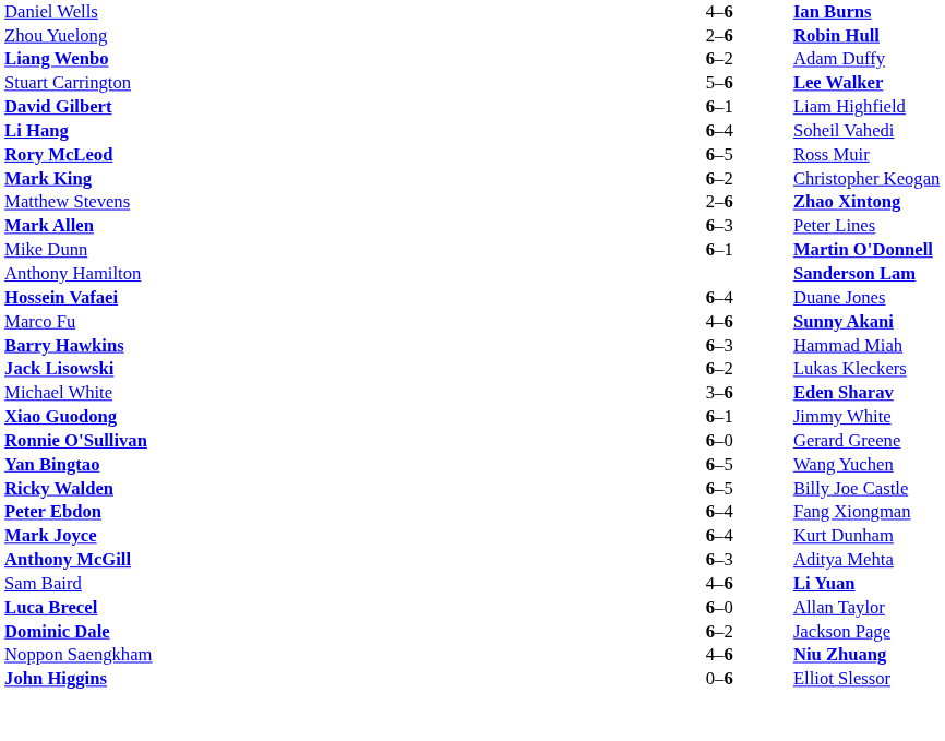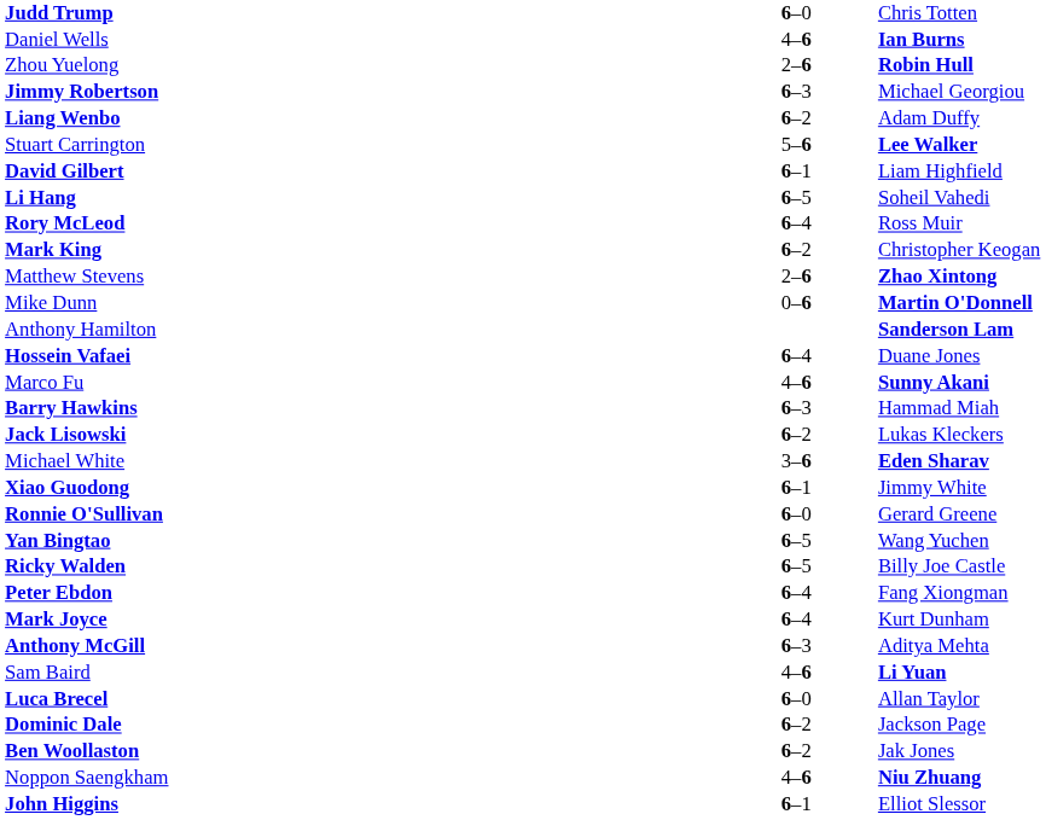+ row: Judd Trump | 6–0 | Chris Totten
+ row: Jimmy Robertson | 6–3 | Michael Georgiou
Li Hang | column 2: 6–4 -> 6–5
Rory McLeod | column 2: 6–5 -> 6–4
- row: Mark Allen | 6–3 | Peter Lines
Mike Dunn | column 2: 6–1 -> 0–6
+ row: Ben Woollaston | 6–2 | Jak Jones
John Higgins | column 2: 0–6 -> 6–1
